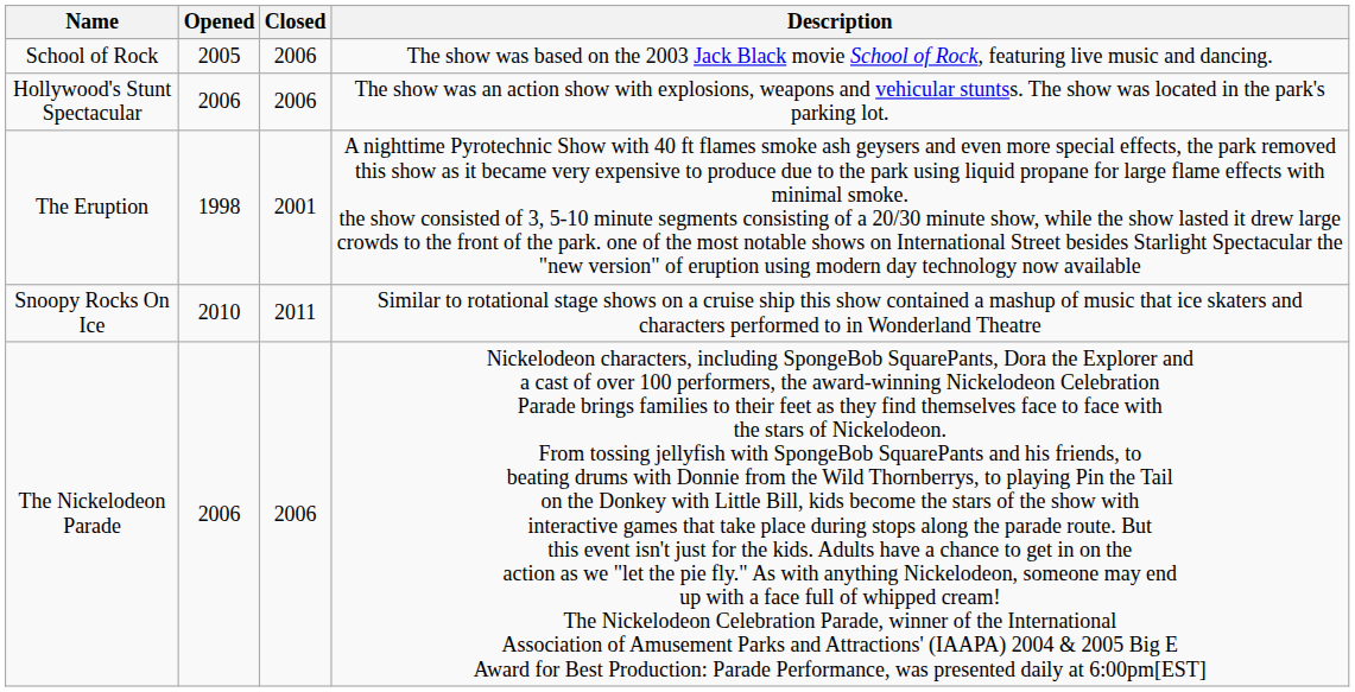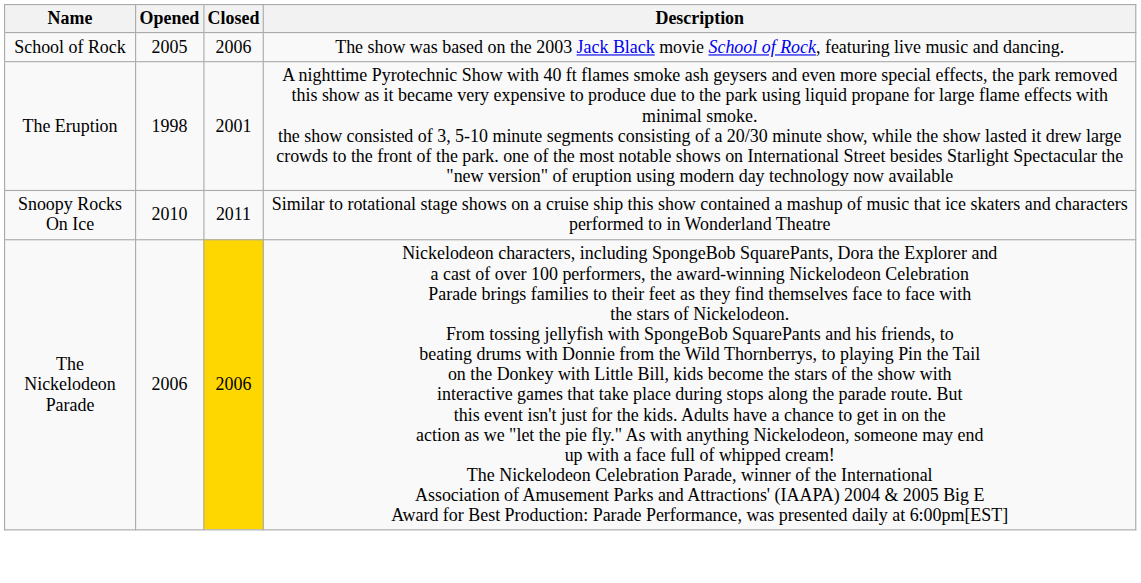- row: Hollywood's Stunt Spectacular | 2006 | 2006 | The show was an action show with explosions, weapons and vehicular stuntss. The show was located in the park's parking lot.
The Nickelodeon Parade | Closed: no background -> gold background
